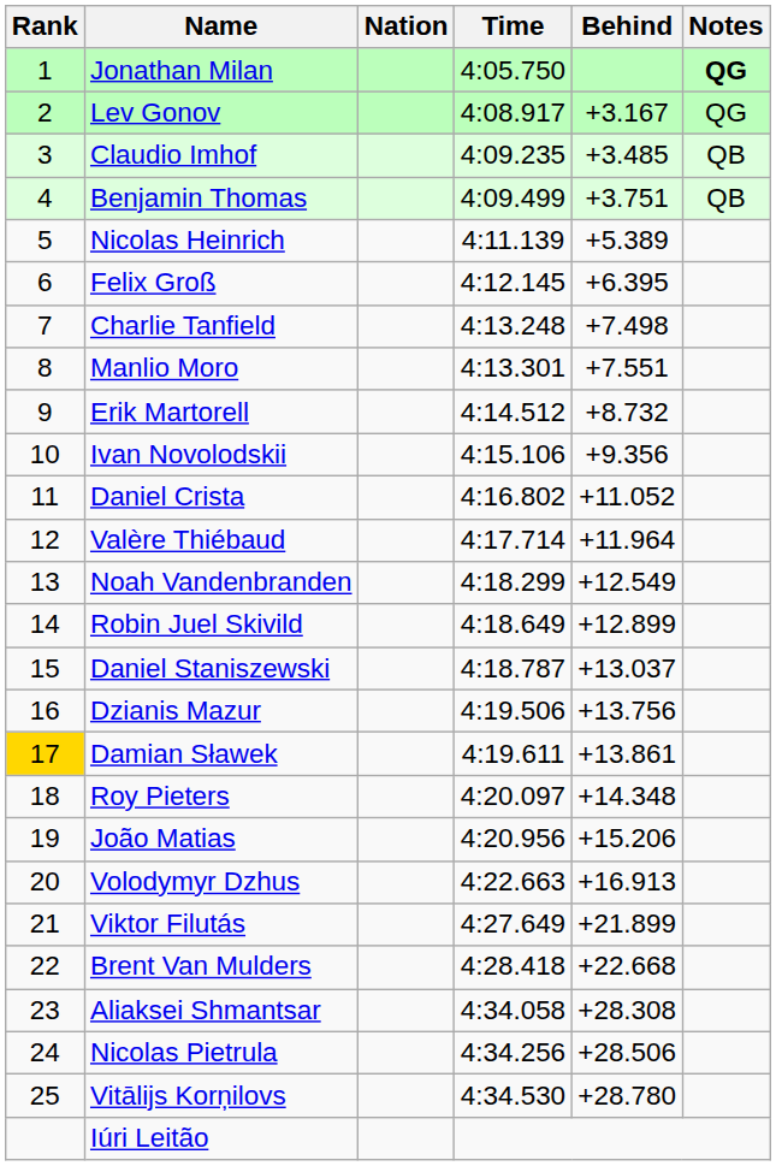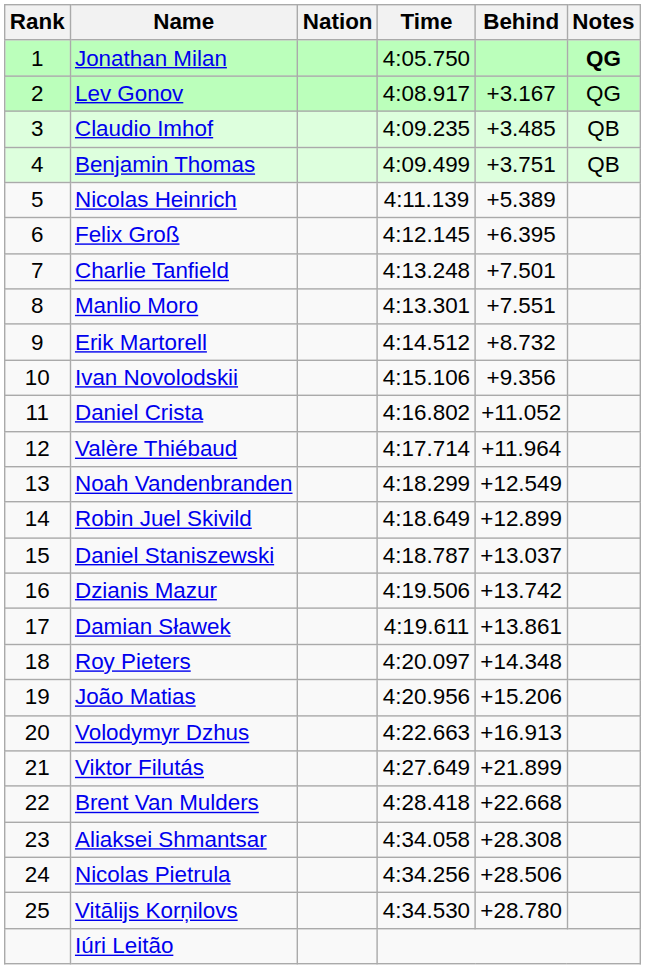Charlie Tanfield | Behind: +7.498 -> +7.501
Dzianis Mazur | Behind: +13.756 -> +13.742
Damian Sławek | Rank: gold background -> no background
